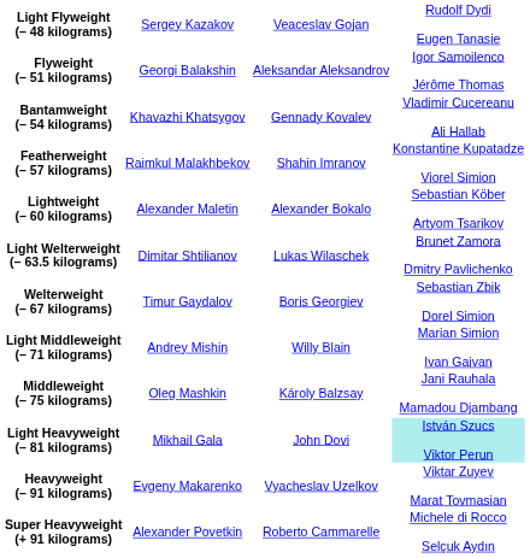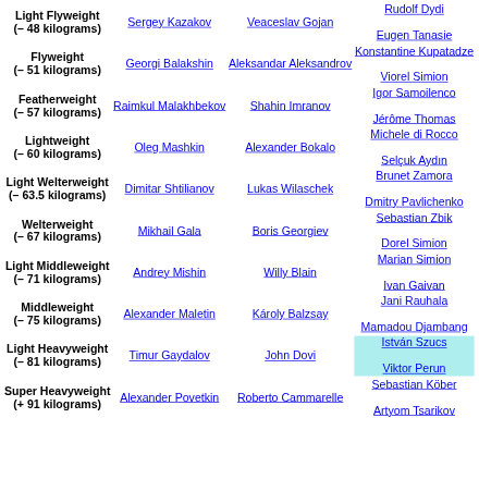Flyweight (– 51 kilograms) | column 4: Igor Samoilenco Jérôme Thomas -> Konstantine Kupatadze Viorel Simion
- row: Bantamweight (– 54 kilograms) | Khavazhi Khatsygov | Gennady Kovalev | Vladimir Cucereanu Ali Hallab
Featherweight (– 57 kilograms) | column 4: Konstantine Kupatadze Viorel Simion -> Igor Samoilenco Jérôme Thomas
Lightweight (– 60 kilograms) | column 2: Alexander Maletin -> Oleg Mashkin
Lightweight (– 60 kilograms) | column 4: Sebastian Köber Artyom Tsarikov -> Michele di Rocco Selçuk Aydın
Welterweight (– 67 kilograms) | column 2: Timur Gaydalov -> Mikhail Gala
Middleweight (– 75 kilograms) | column 2: Oleg Mashkin -> Alexander Maletin
Light Heavyweight (– 81 kilograms) | column 2: Mikhail Gala -> Timur Gaydalov
- row: Heavyweight (– 91 kilograms) | Evgeny Makarenko | Vyacheslav Uzelkov | Viktar Zuyev Marat Tovmasian
Super Heavyweight (+ 91 kilograms) | column 4: Michele di Rocco Selçuk Aydın -> Sebastian Köber Artyom Tsarikov
